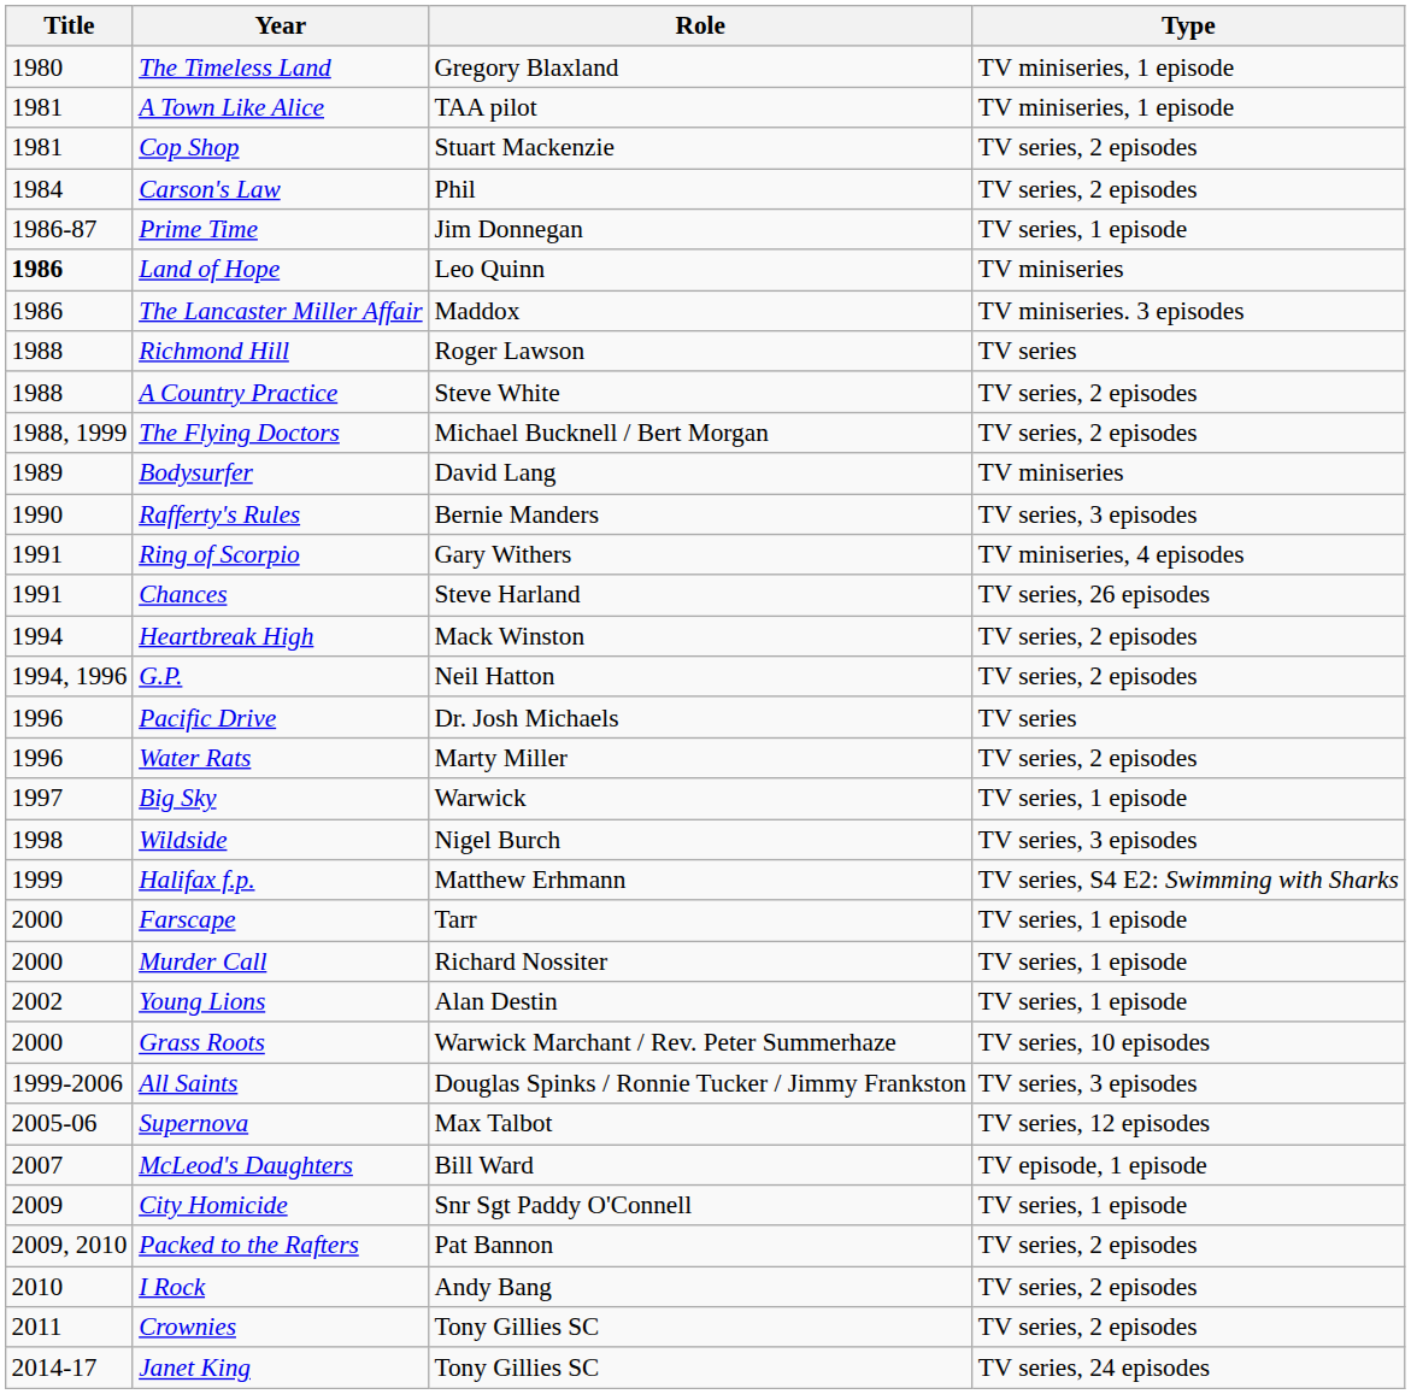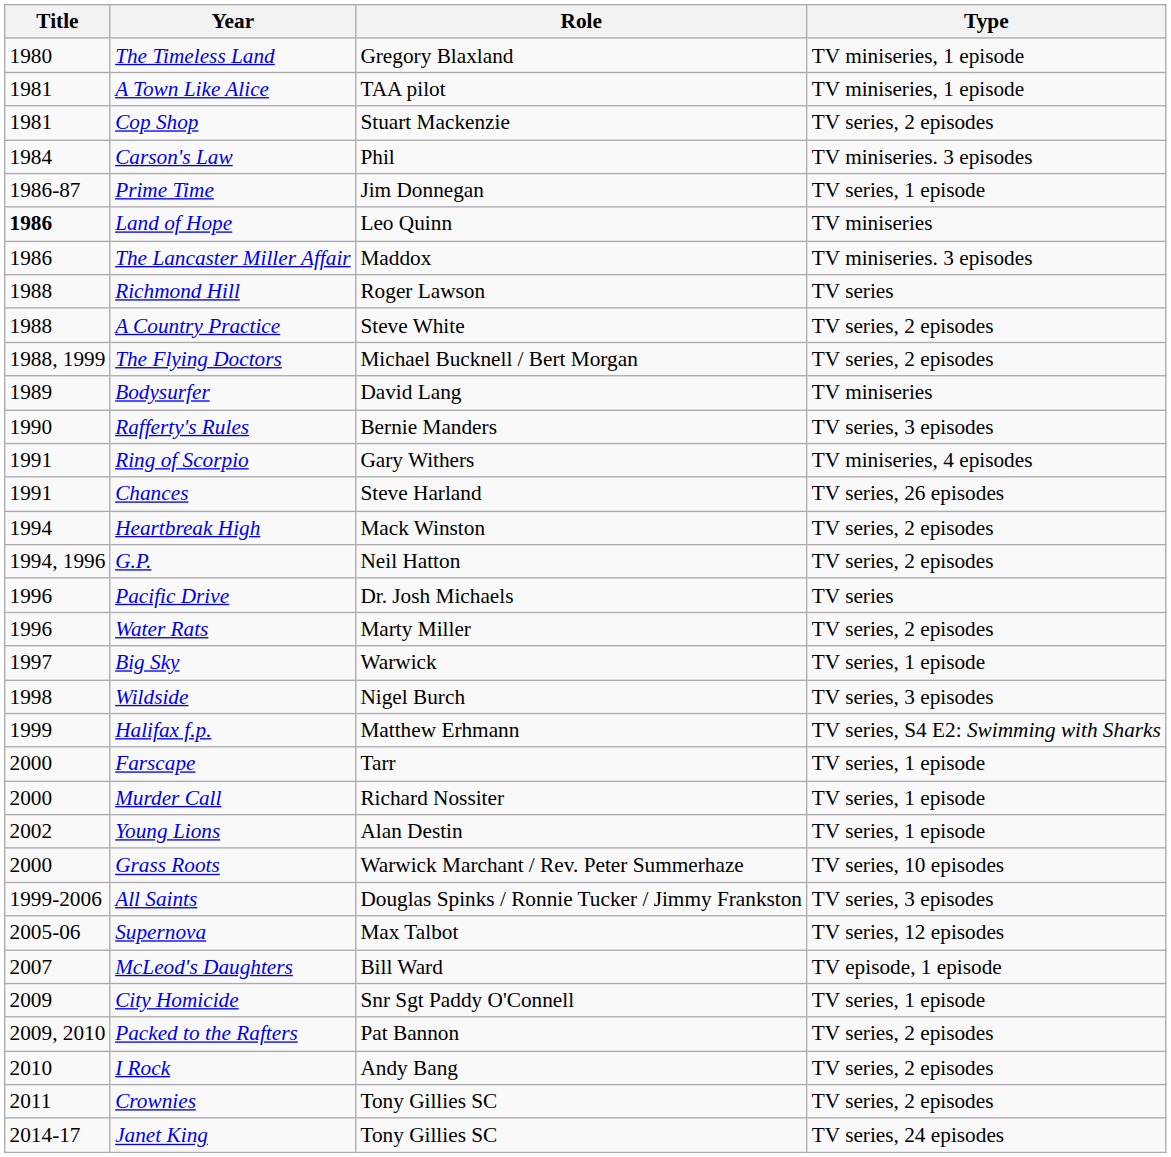Carson's Law | Type: TV series, 2 episodes -> TV miniseries. 3 episodes
